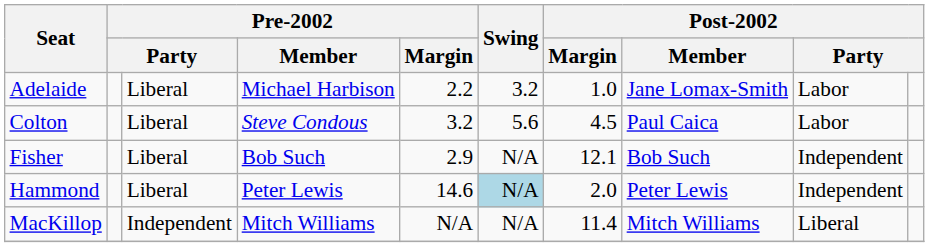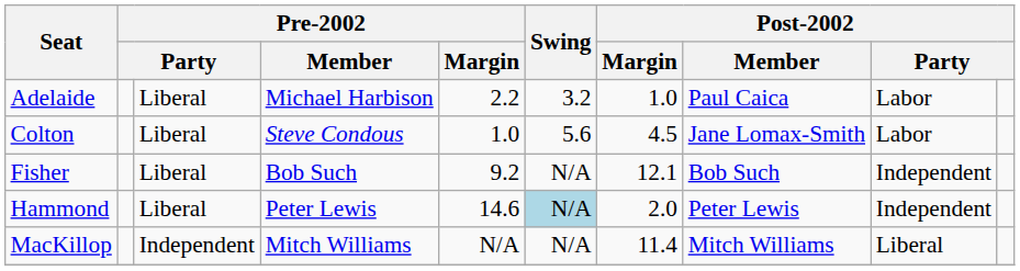Adelaide | Post-2002 / Member: Jane Lomax-Smith -> Paul Caica
Colton | Pre-2002 / Margin: 3.2 -> 1.0
Colton | Post-2002 / Member: Paul Caica -> Jane Lomax-Smith
Fisher | Pre-2002 / Margin: 2.9 -> 9.2
